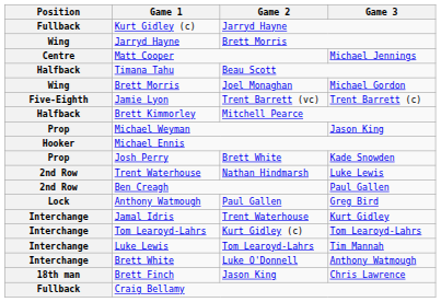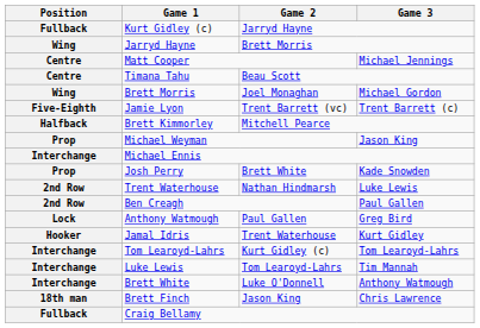Timana Tahu | Position: Halfback -> Centre
Michael Ennis | Position: Hooker -> Interchange
Jamal Idris | Position: Interchange -> Hooker
